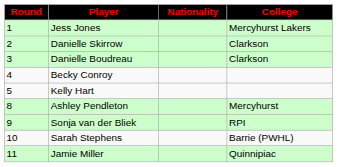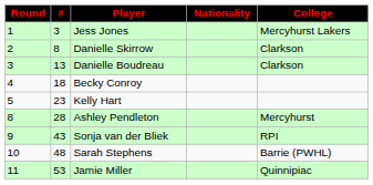+ column: # | 3 | 8 | 13 | 18 | 23 | 28 | 43 | 48 | 53
